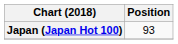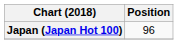Japan (Japan Hot 100) | Position: 93 -> 96
